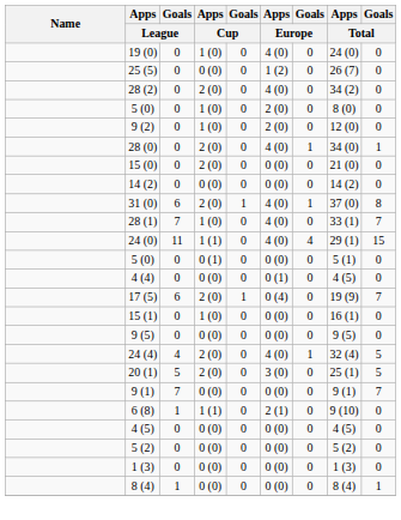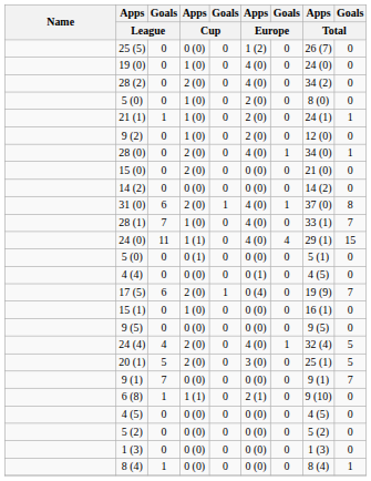rows swapped: 19 (0) <-> 25 (5)
+ row: 21 (1) | 1 | 1 (0) | 0 | 2 (0) | 0 | 24 (1) | 1
